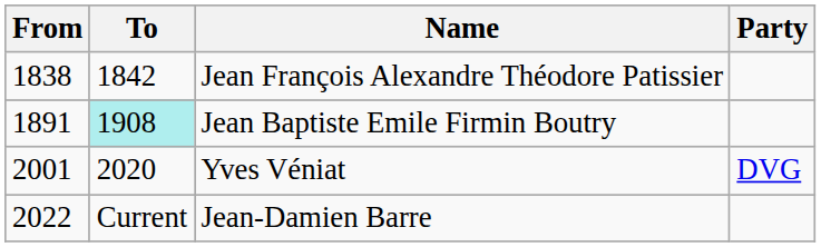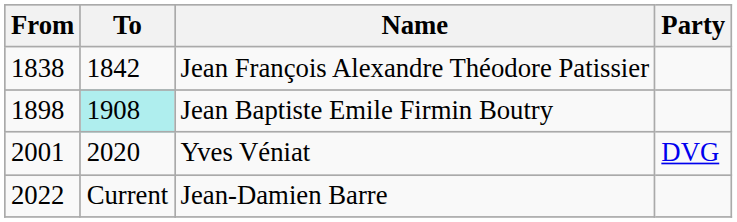Jean Baptiste Emile Firmin Boutry | From: 1891 -> 1898
